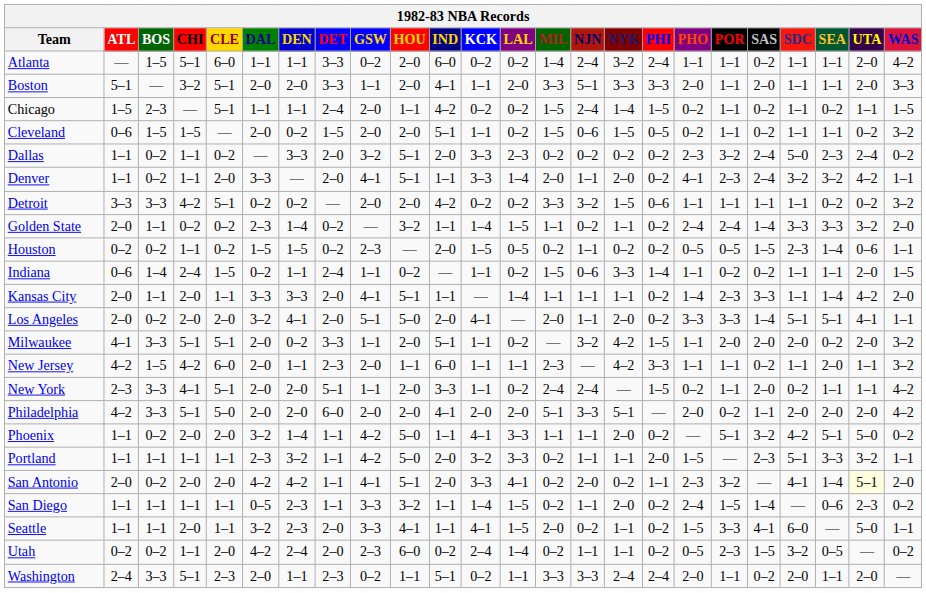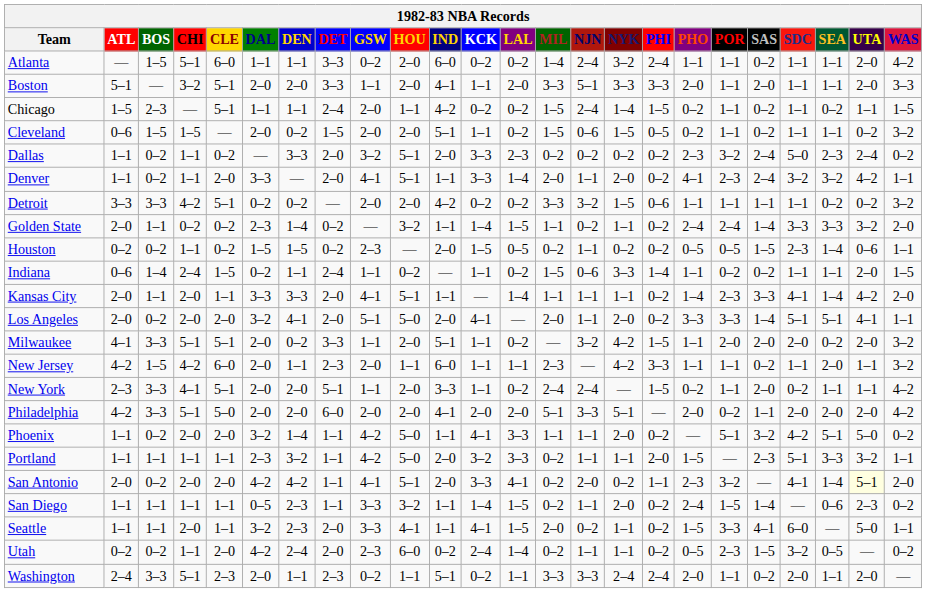Kansas City | SDC: 1–1 -> 4–1
